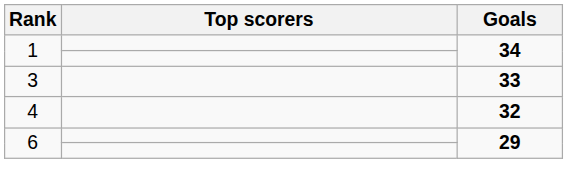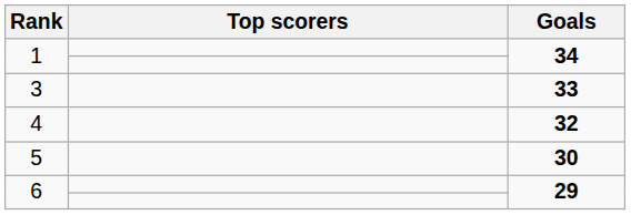+ row: 5 | 30
